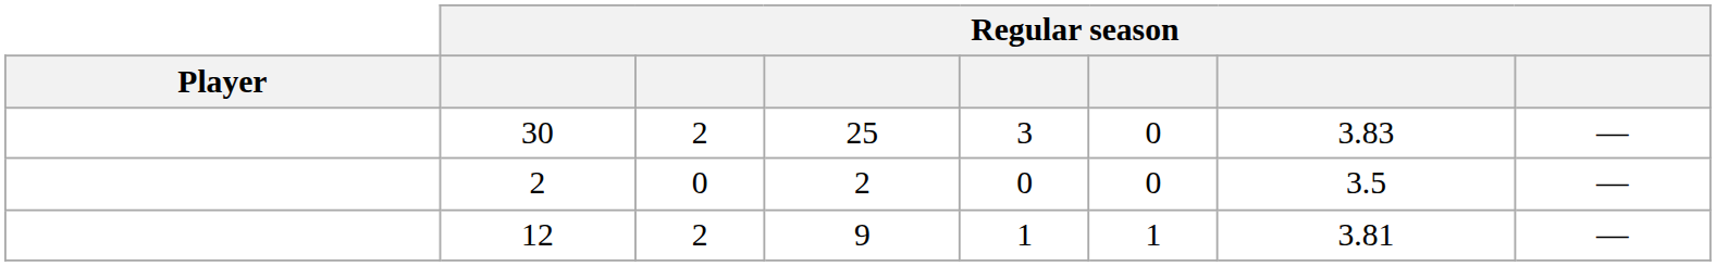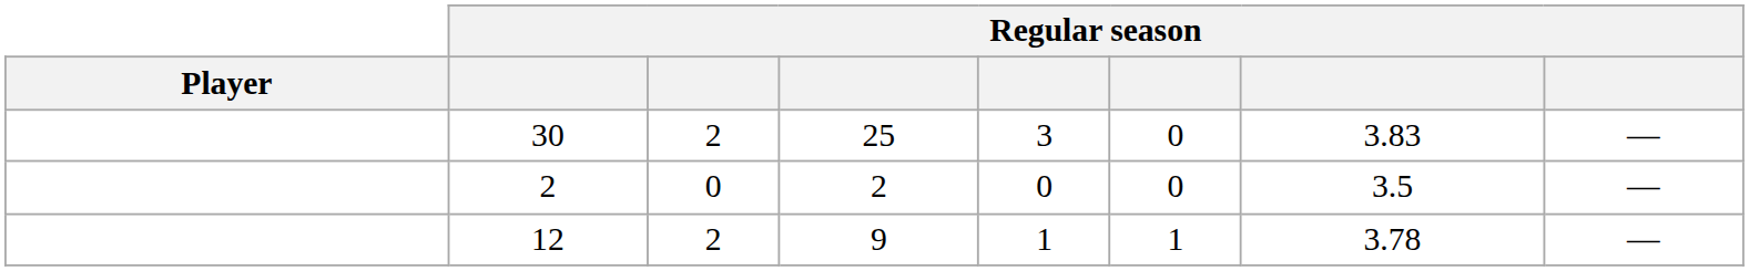12 | column 7: 3.81 -> 3.78
